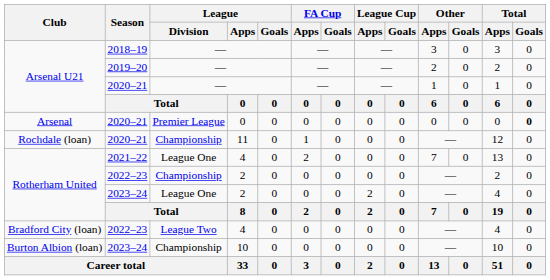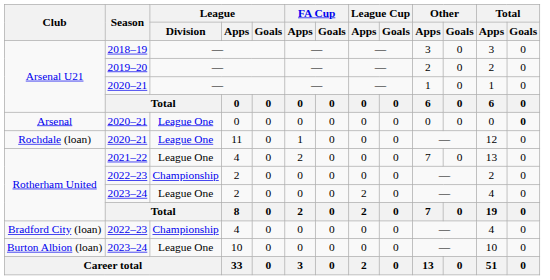Arsenal | League / Division: Premier League -> League One
Rochdale (loan) | League / Division: Championship -> League One
Bradford City (loan) | League / Division: League Two -> Championship
Burton Albion (loan) | League / Division: Championship -> League One
